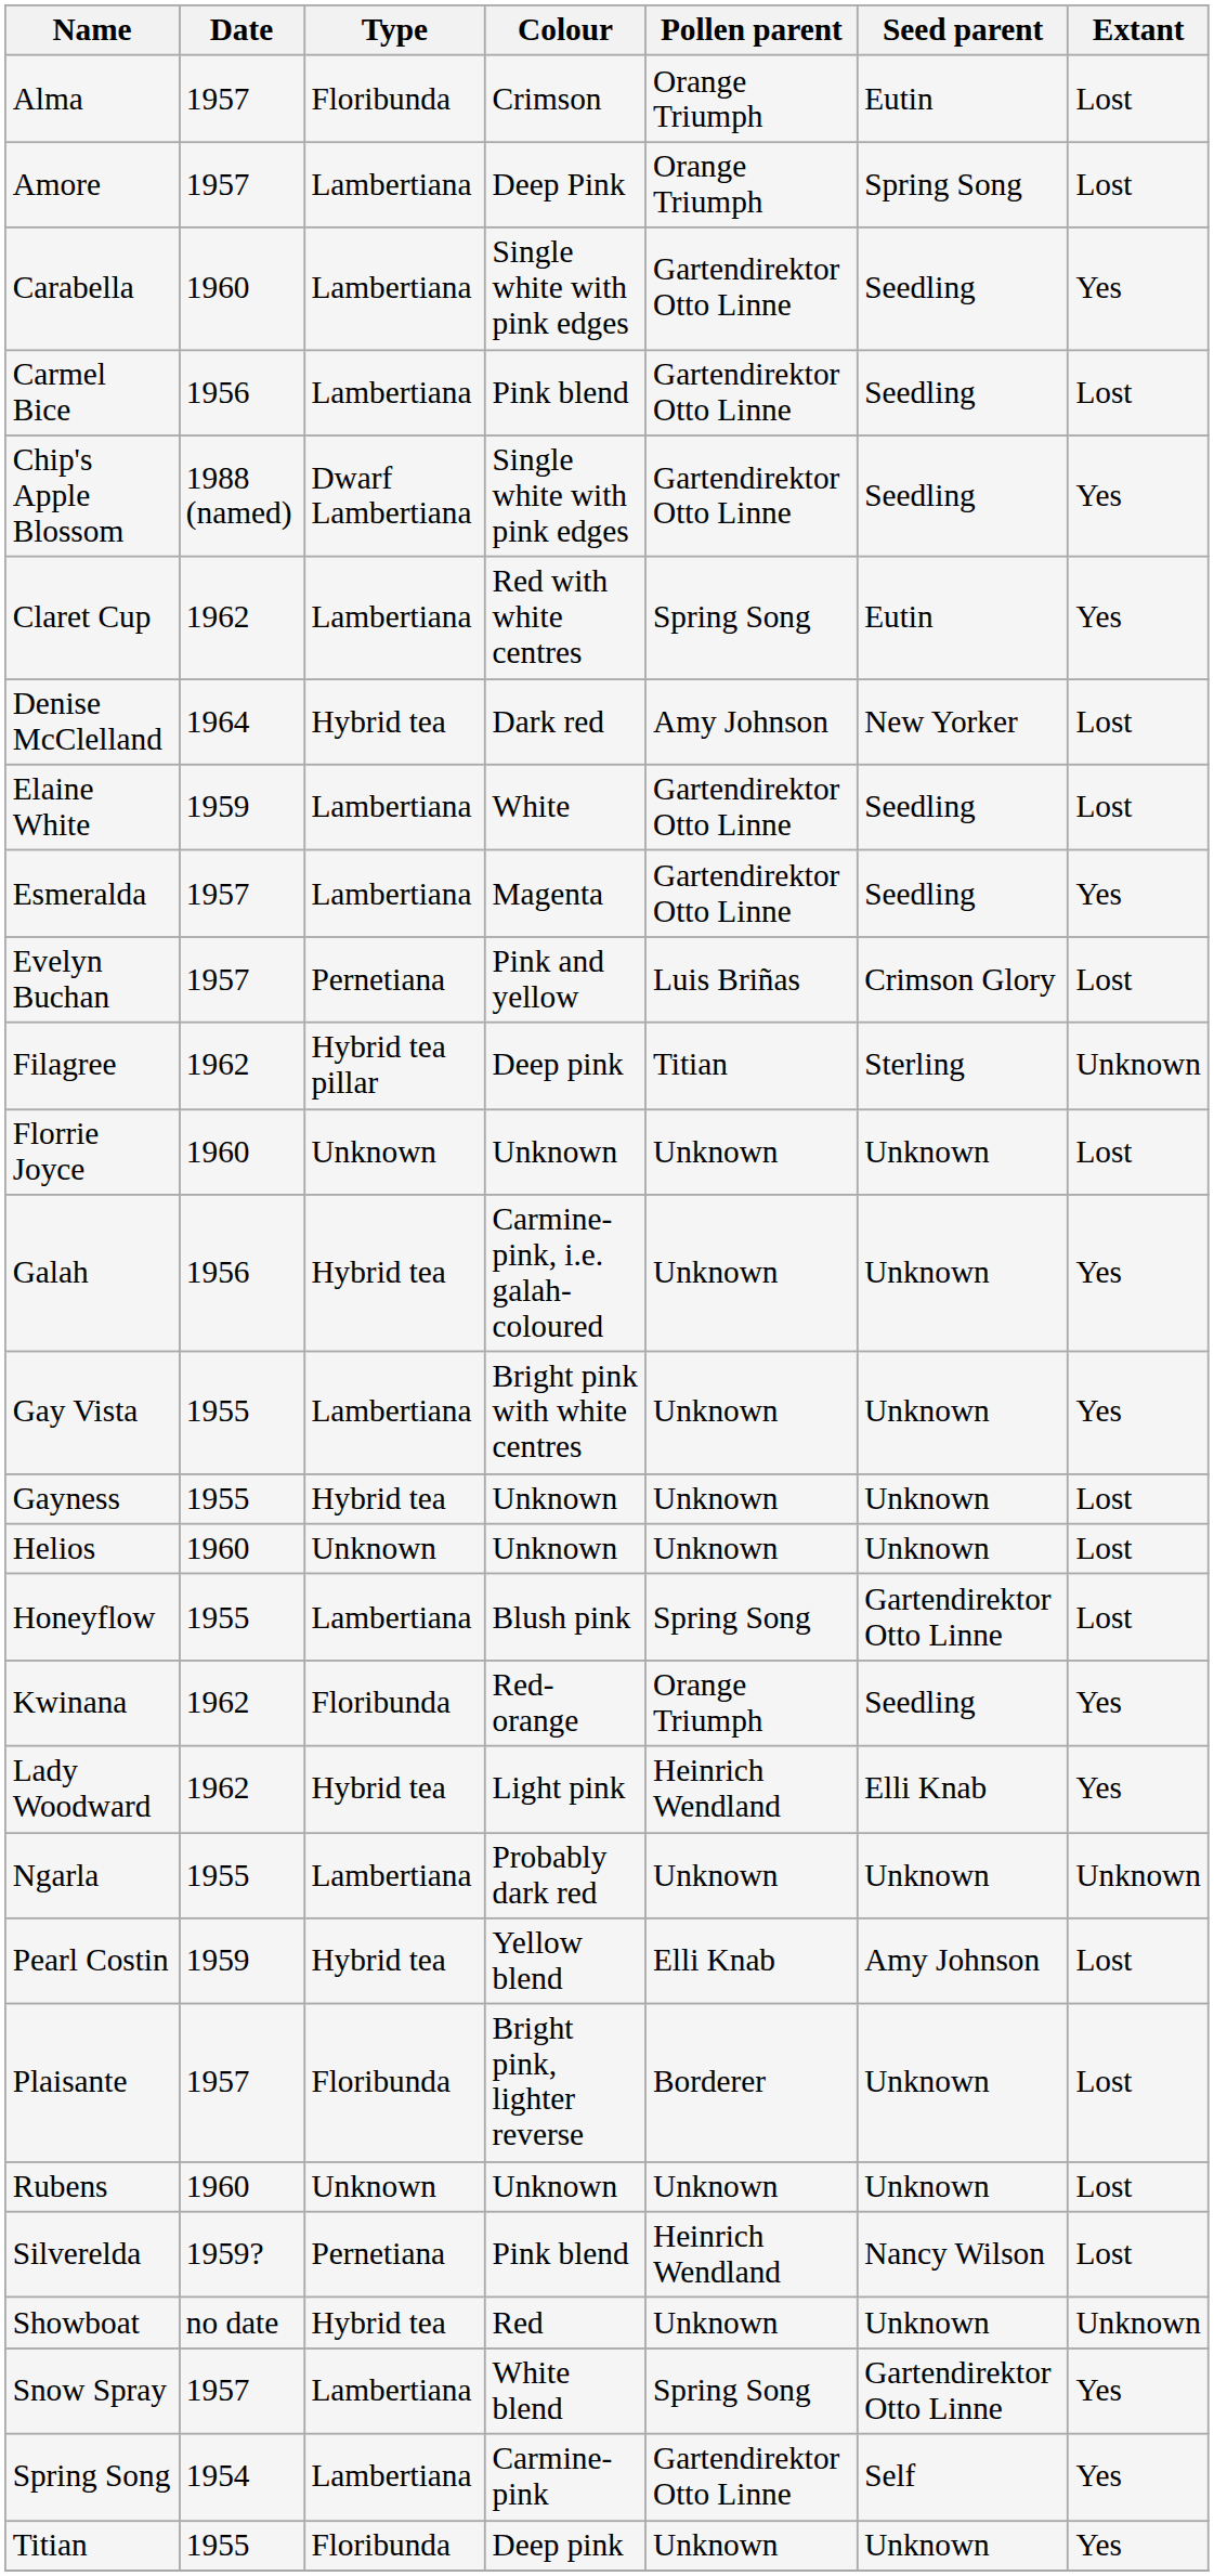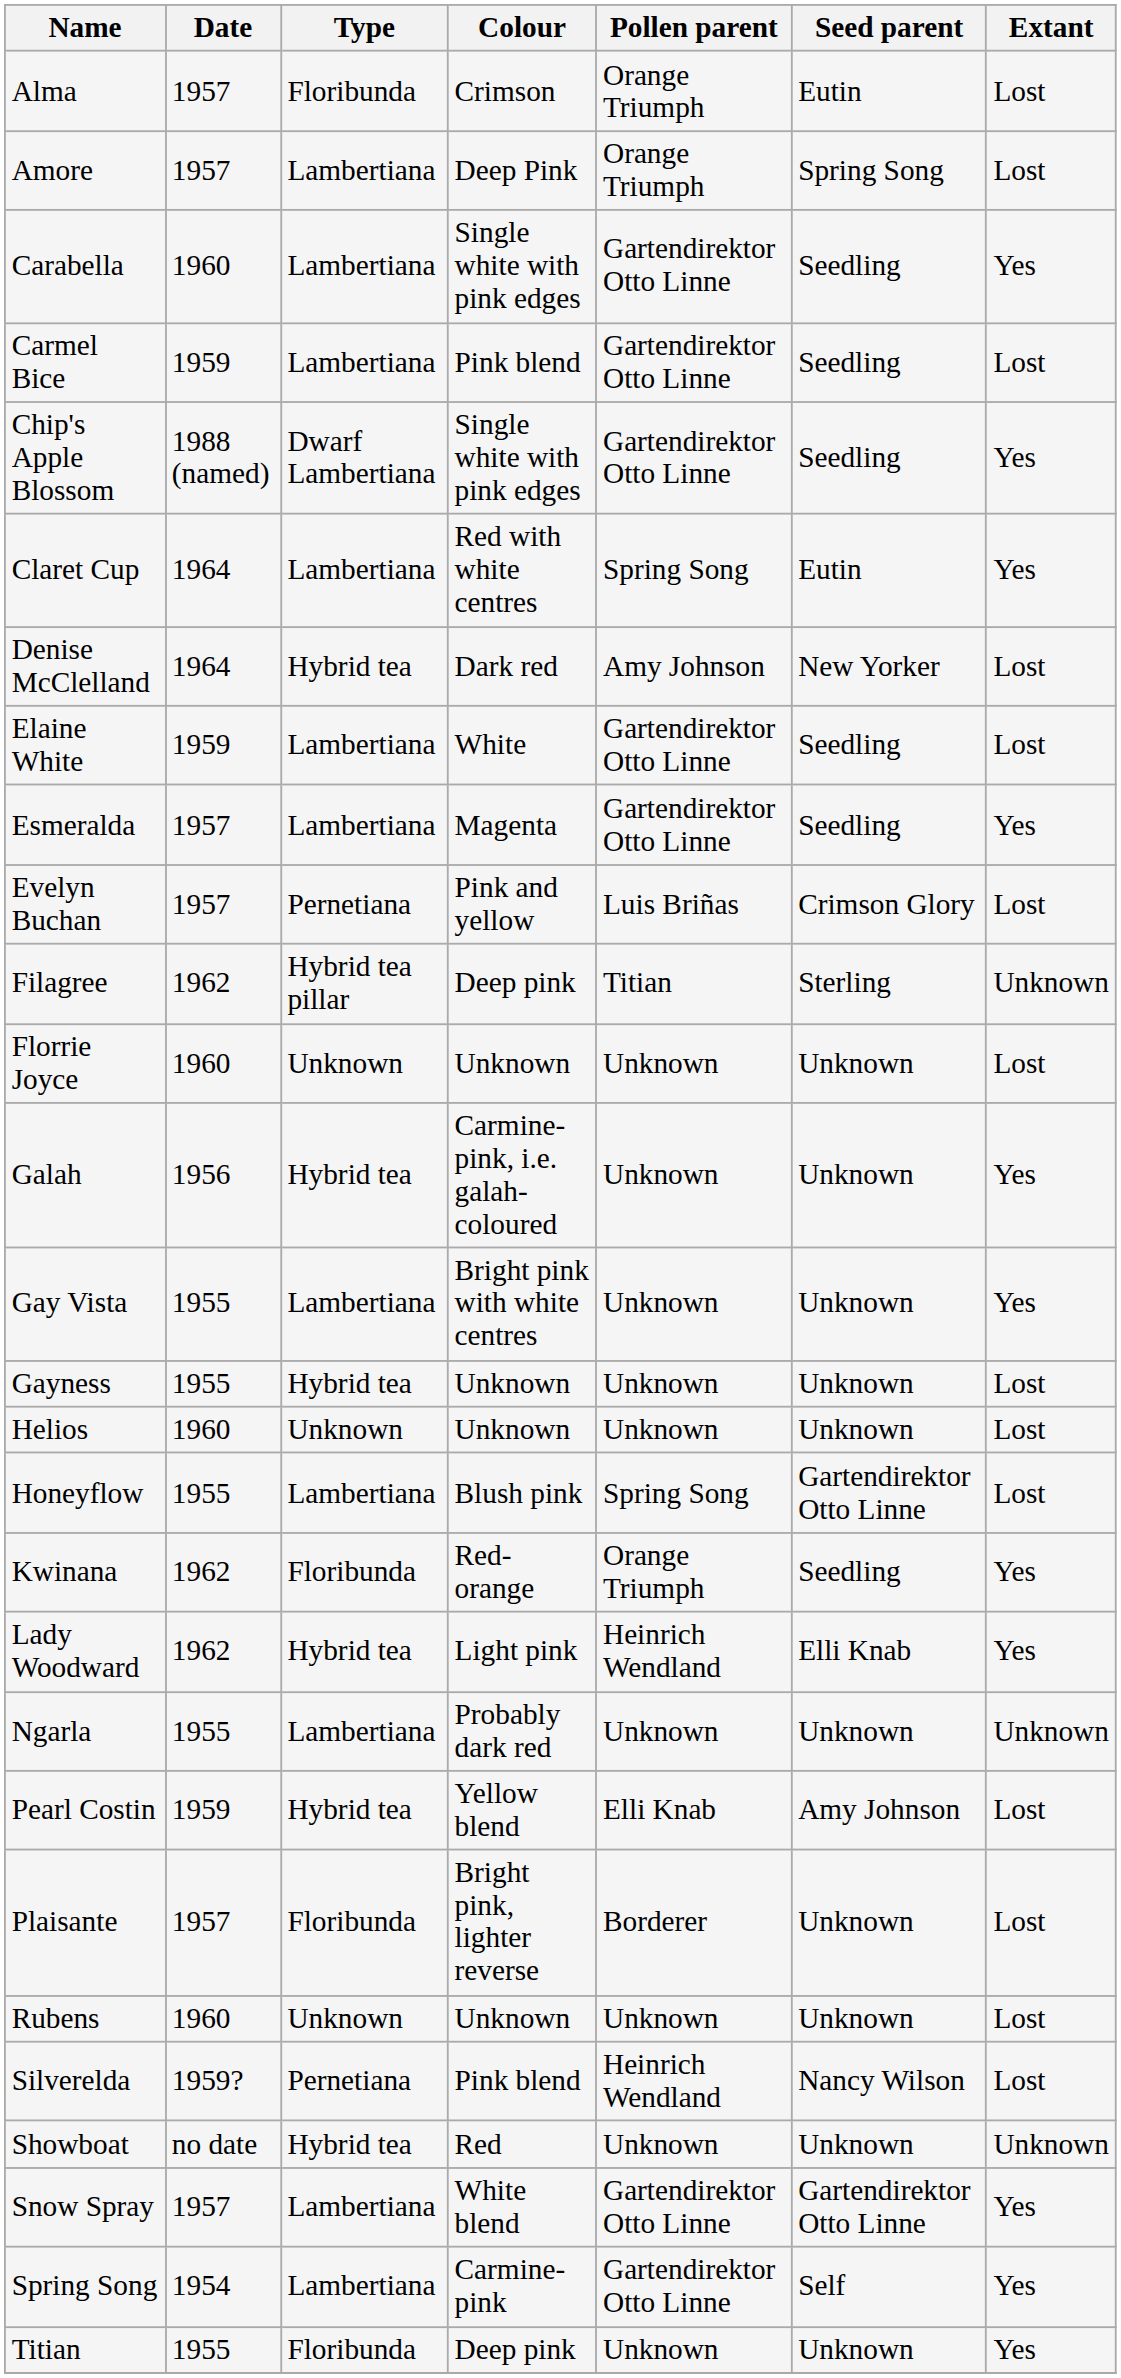Carmel Bice | Date: 1956 -> 1959
Claret Cup | Date: 1962 -> 1964
Snow Spray | Pollen parent: Spring Song -> Gartendirektor Otto Linne
